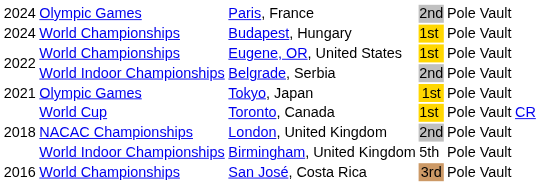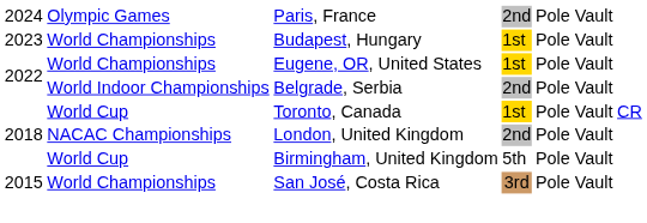Budapest, Hungary | column 1: 2024 -> 2023
- row: 2021 | Olympic Games | Tokyo, Japan | 1st | Pole Vault
Birmingham, United Kingdom | column 2: World Indoor Championships -> World Cup
San José, Costa Rica | column 1: 2016 -> 2015
